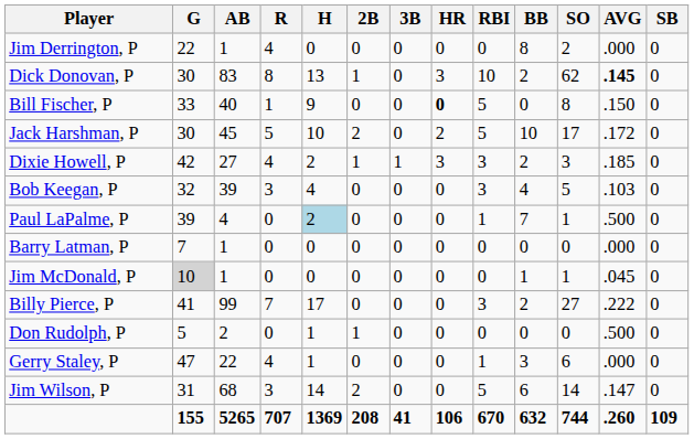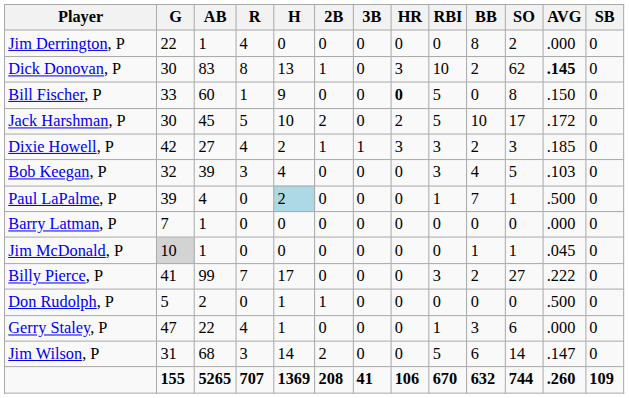Bill Fischer, P | AB: 40 -> 60
